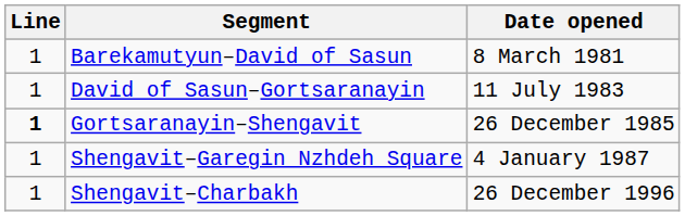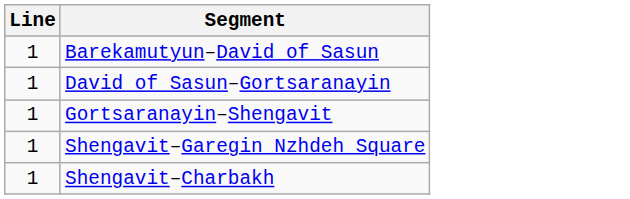- column: Date opened | 8 March 1981 | 11 July 1983 | 26 December 1985 | 4 January 1987 | 26 December 1996
Gortsaranayin–Shengavit | Line: bold -> normal
